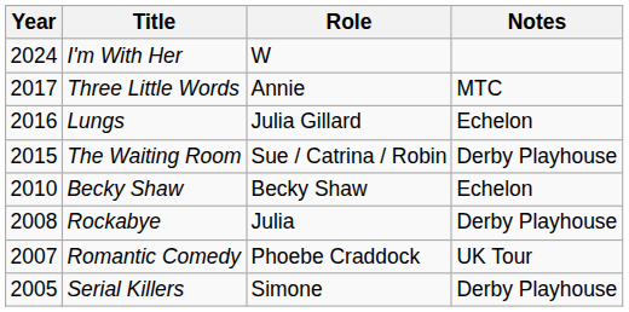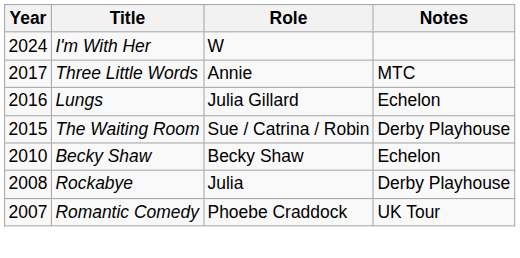- row: 2005 | Serial Killers | Simone | Derby Playhouse
